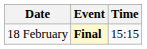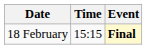columns swapped: Time <-> Event
